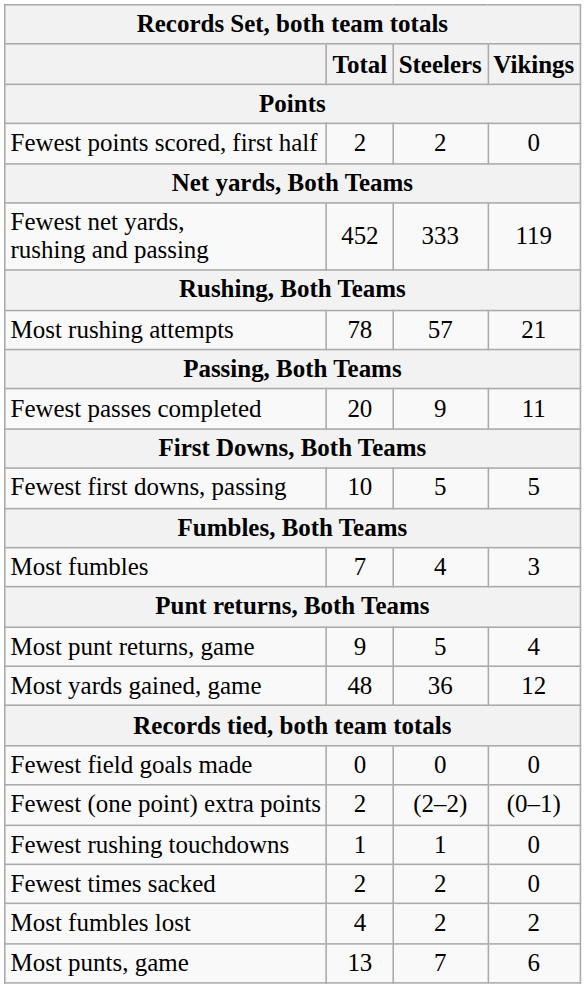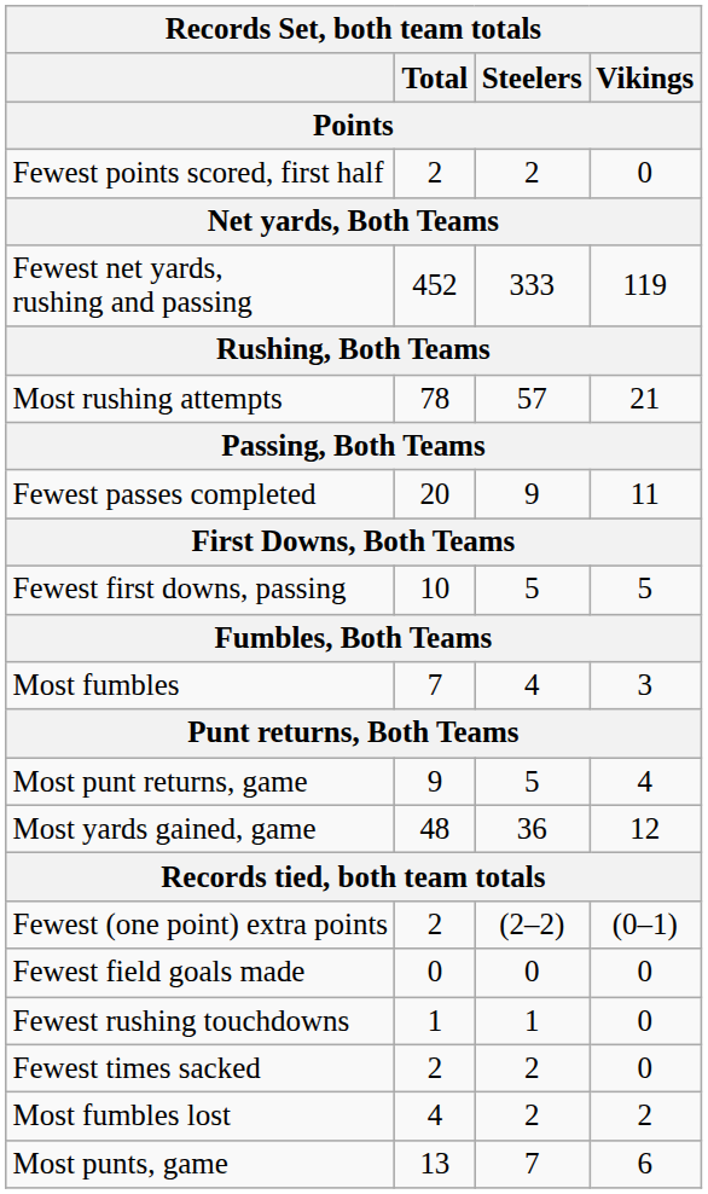rows swapped: Fewest (one point) extra points <-> Fewest field goals made
